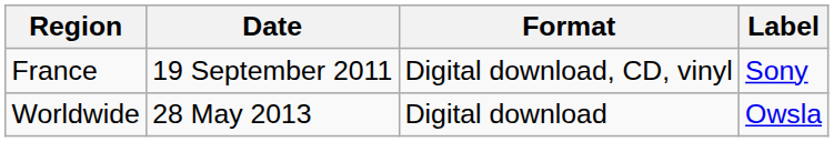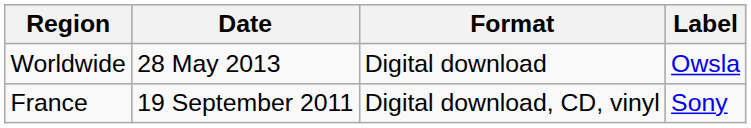rows swapped: France <-> Worldwide
